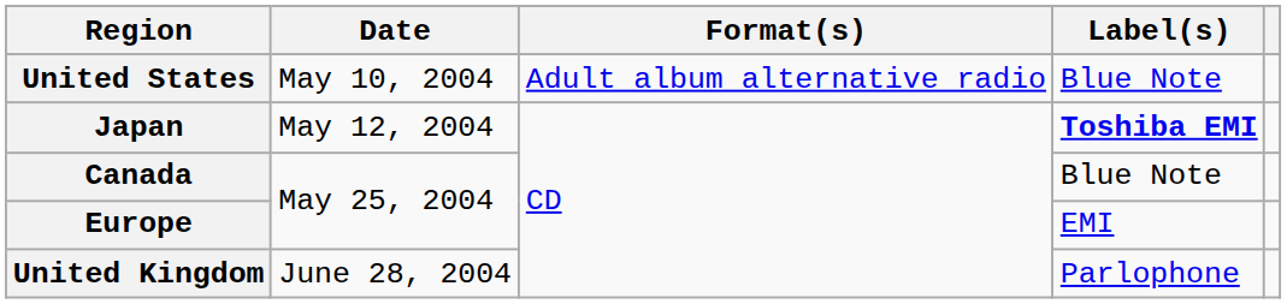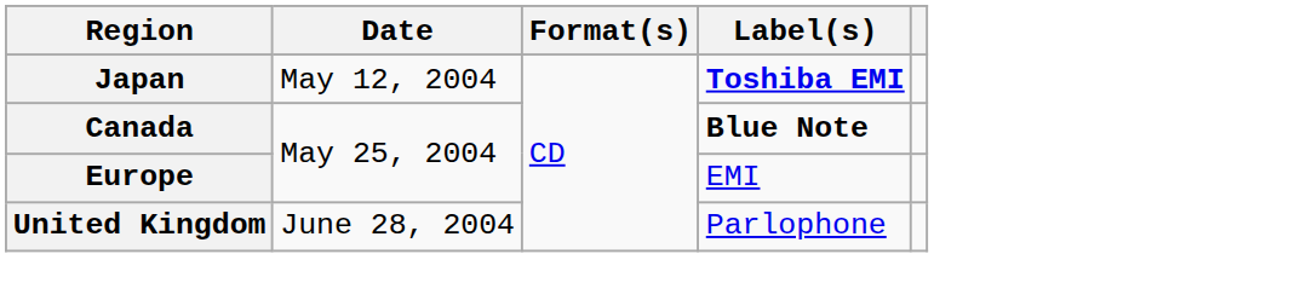- row: United States | May 10, 2004 | Adult album alternative radio | Blue Note
Canada | Label(s): normal -> bold
